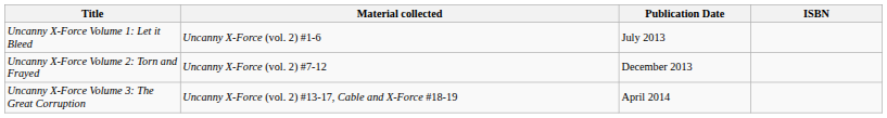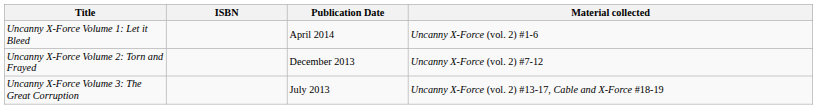columns swapped: Material collected <-> ISBN
Uncanny X-Force Volume 1: Let it Bleed | Publication Date: July 2013 -> April 2014
Uncanny X-Force Volume 3: The Great Corruption | Publication Date: April 2014 -> July 2013
